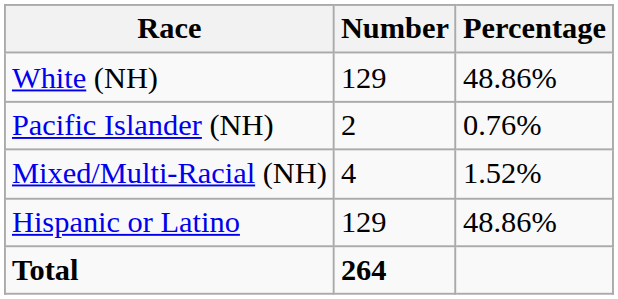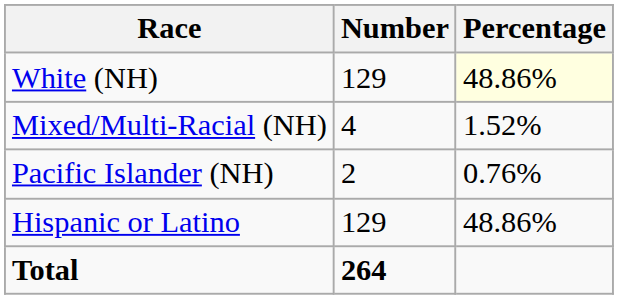White (NH) | Percentage: no background -> lightyellow background
rows swapped: Pacific Islander (NH) <-> Mixed/Multi-Racial (NH)
